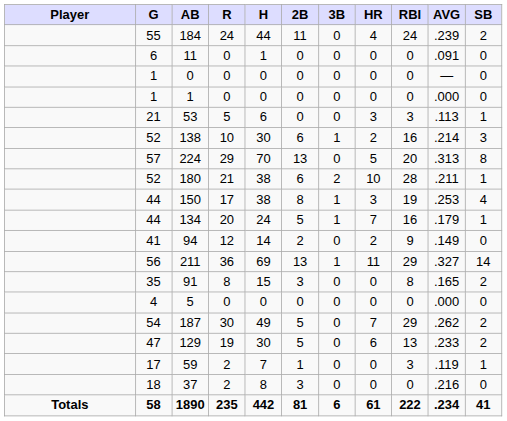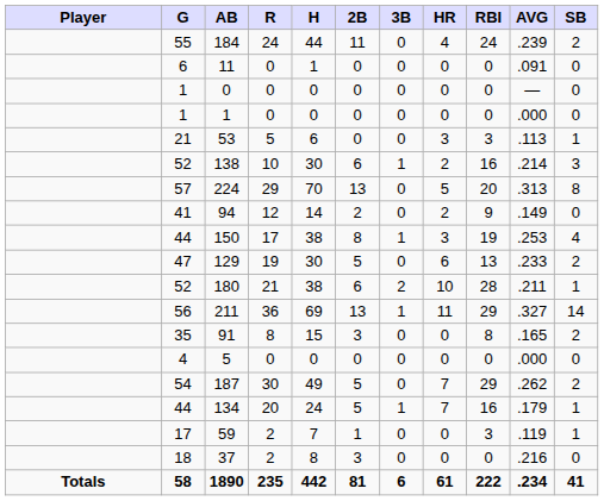rows swapped: 180 <-> 94
rows swapped: 134 <-> 129
